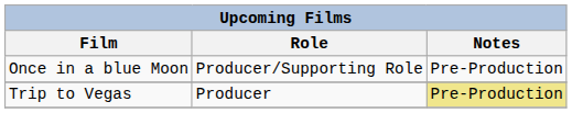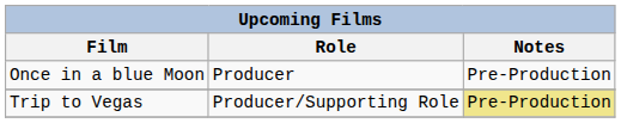Once in a blue Moon | Role: Producer/Supporting Role -> Producer
Trip to Vegas | Role: Producer -> Producer/Supporting Role
